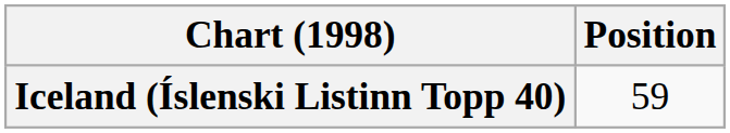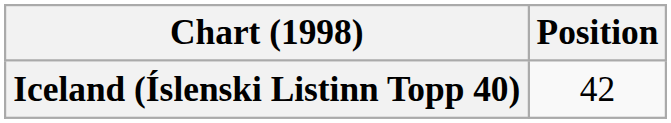Iceland (Íslenski Listinn Topp 40) | Position: 59 -> 42
